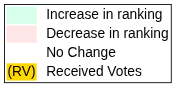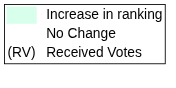- row: Decrease in ranking
Received Votes | column 1: gold background -> no background
